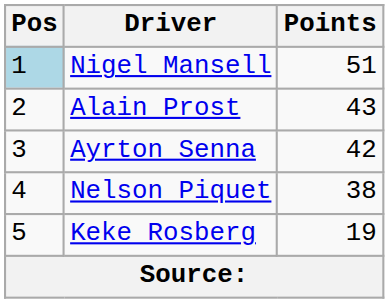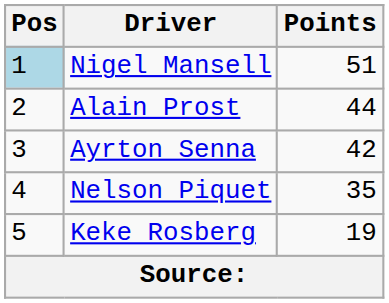Alain Prost | Points: 43 -> 44
Nelson Piquet | Points: 38 -> 35
